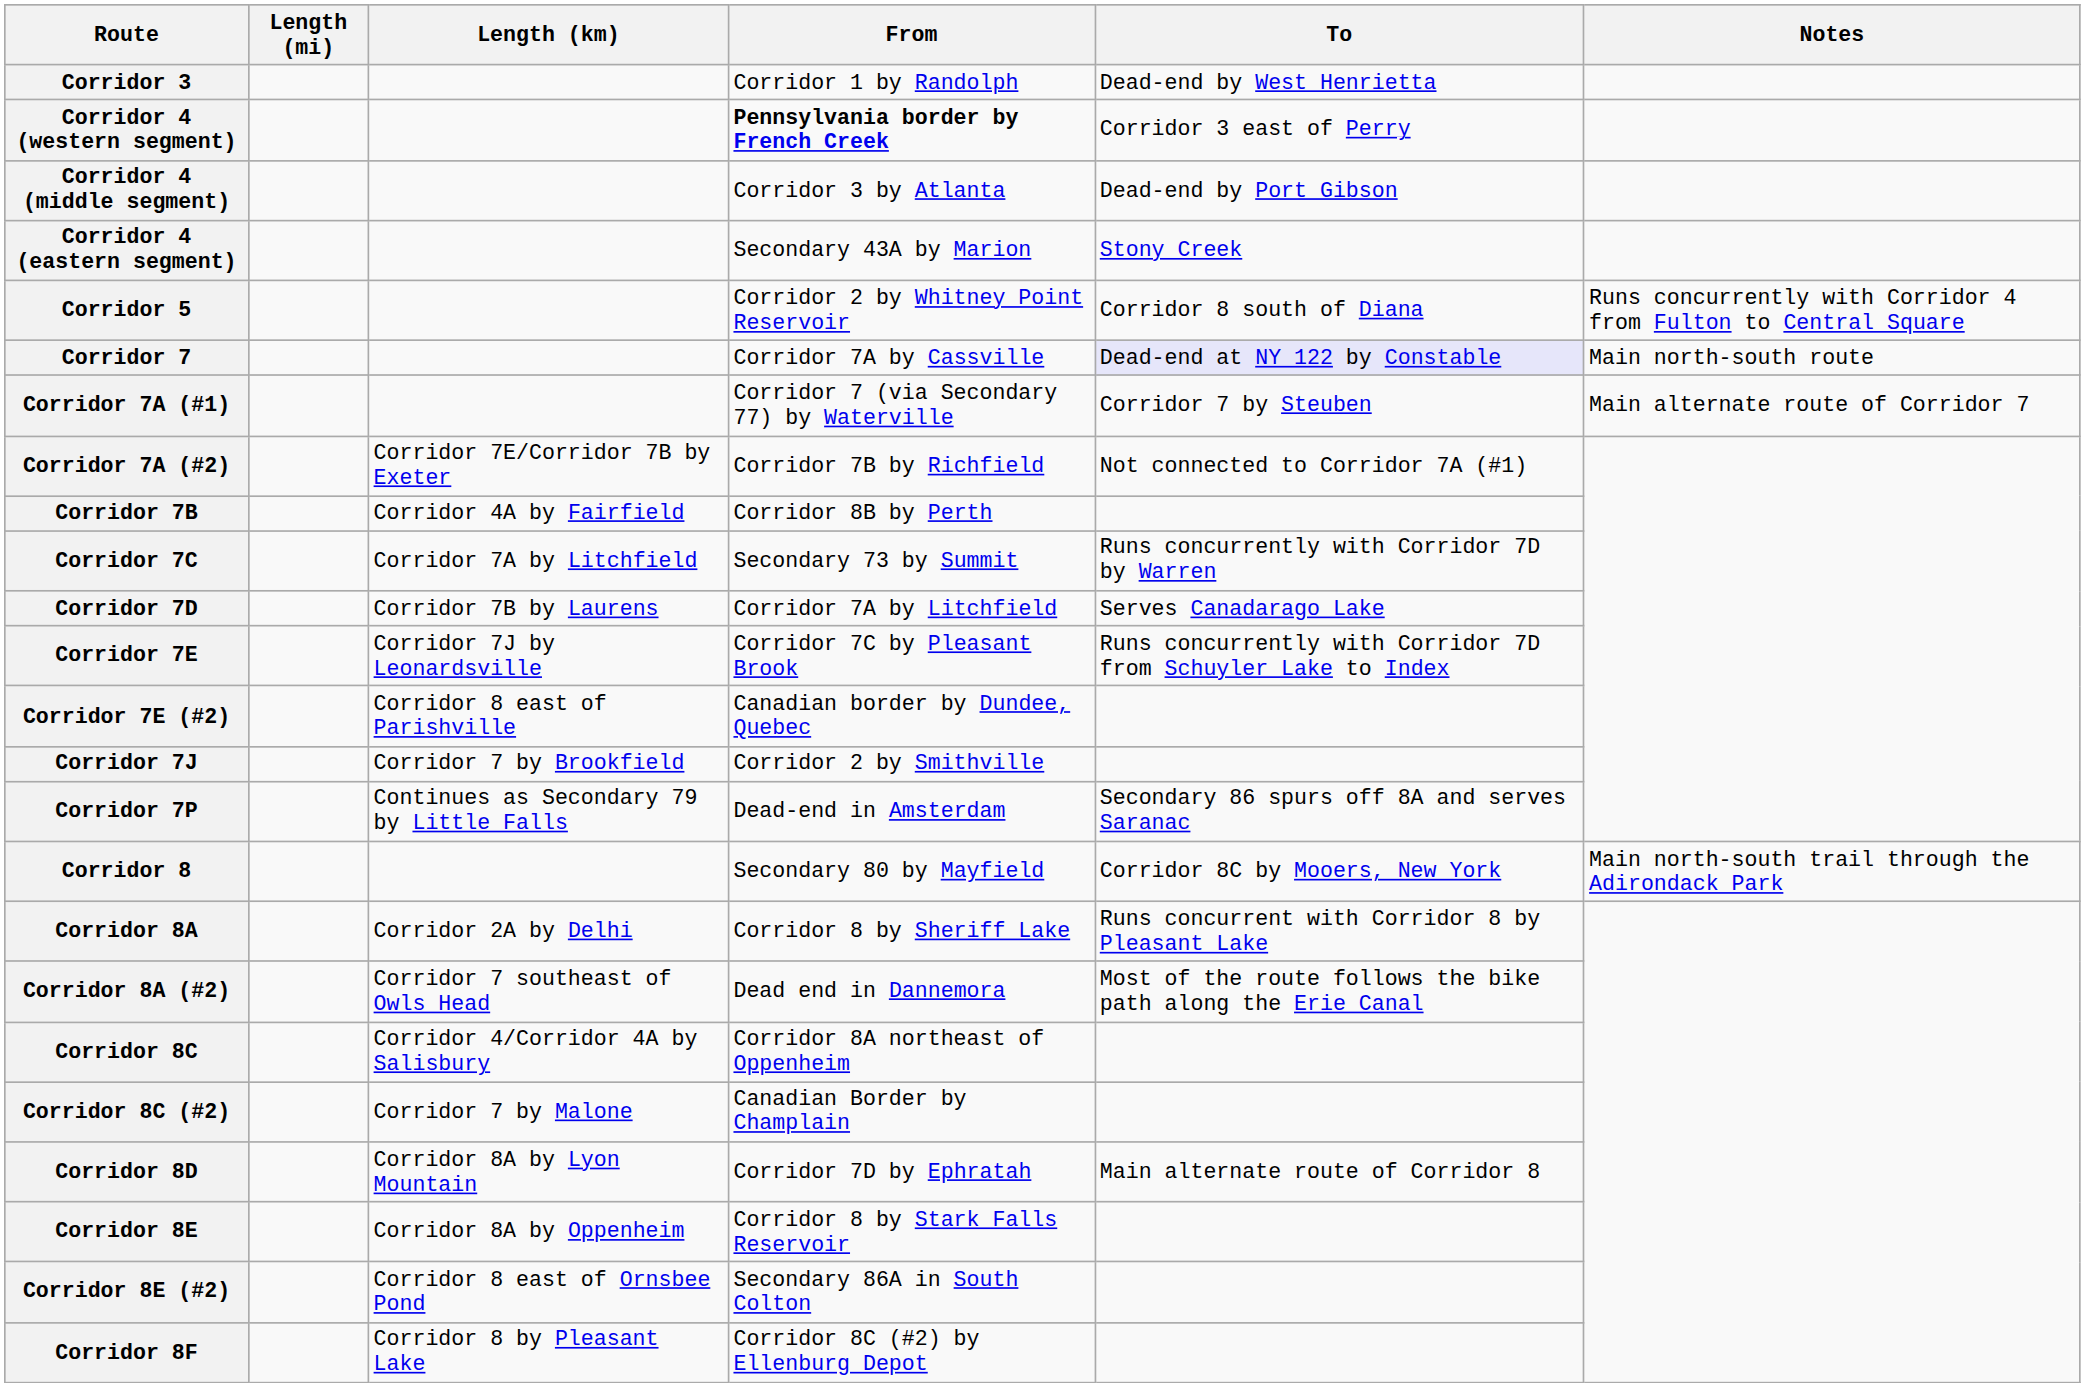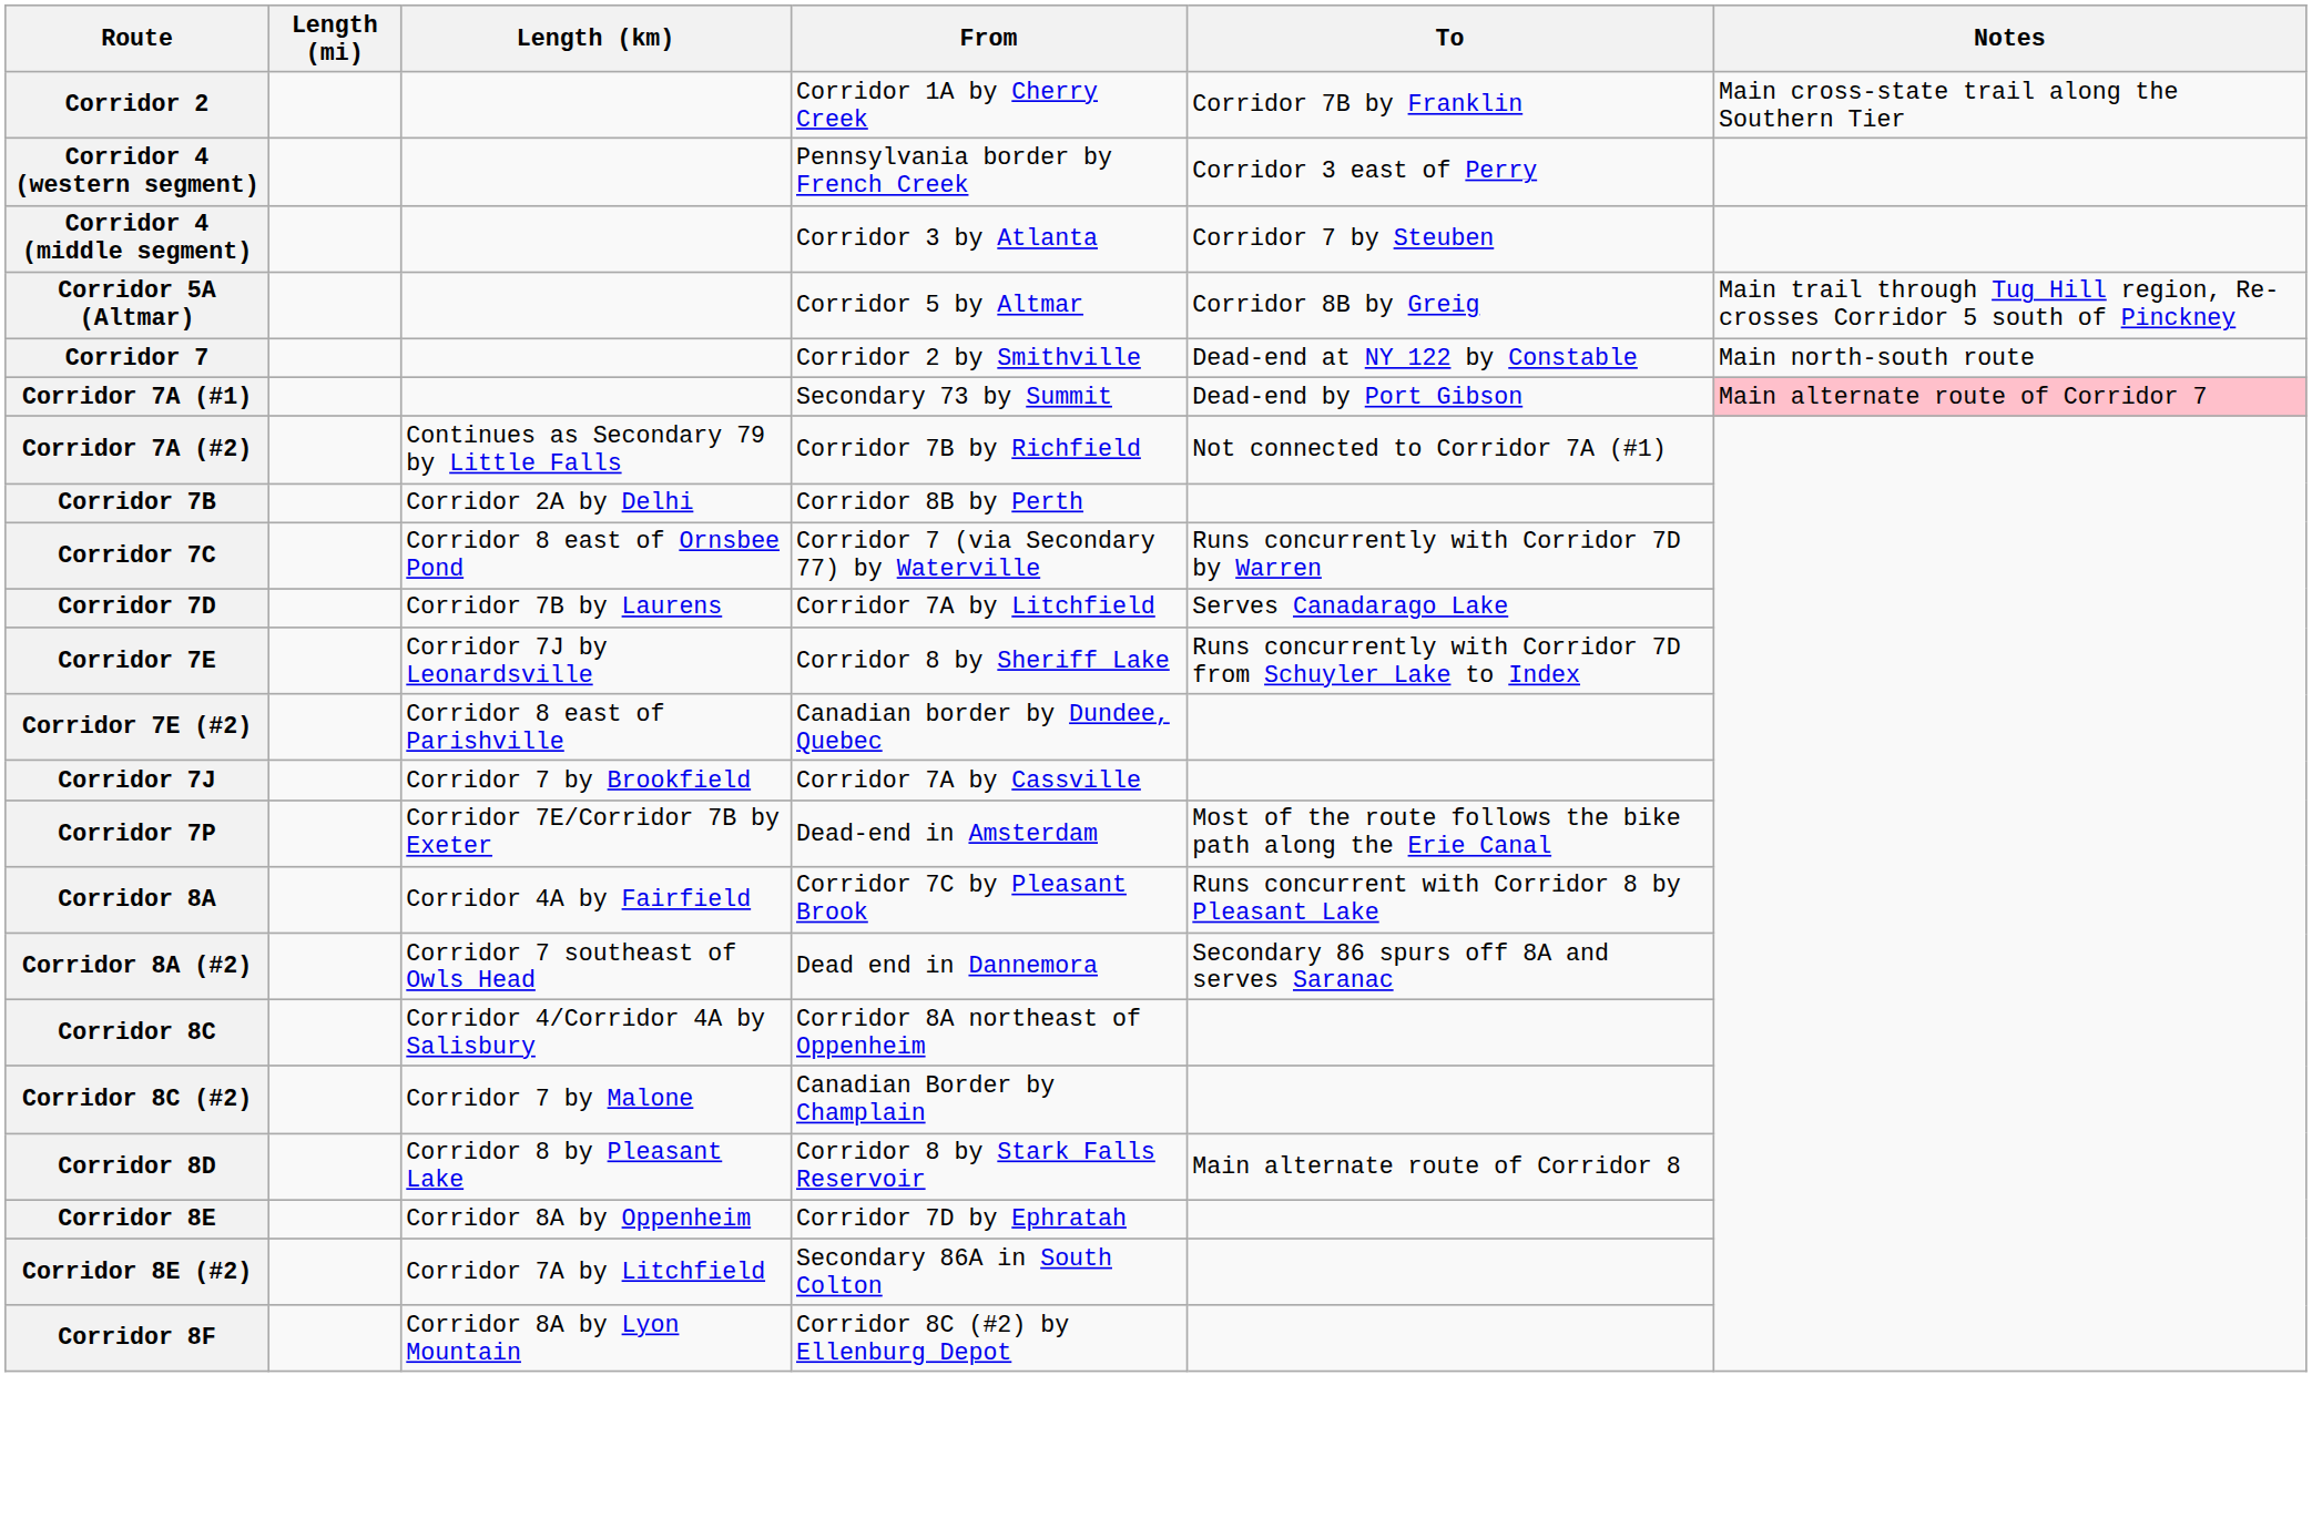+ row: Corridor 2 | Corridor 1A by Cherry Creek | Corridor 7B by Franklin | Main cross-state trail along the Southern Tier
- row: Corridor 3 | Corridor 1 by Randolph | Dead-end by West Henrietta
Corridor 4 (western segment) | From: bold -> normal
Corridor 4 (middle segment) | To: Dead-end by Port Gibson -> Corridor 7 by Steuben
- row: Corridor 4 (eastern segment) | Secondary 43A by Marion | Stony Creek
- row: Corridor 5 | Corridor 2 by Whitney Point Reservoir | Corridor 8 south of Diana | Runs concurrently with Corridor 4 from Fulton to Central Square
+ row: Corridor 5A (Altmar) | Corridor 5 by Altmar | Corridor 8B by Greig | Main trail through Tug Hill region, Re-crosses Corridor 5 south of Pinckney
Corridor 7 | From: Corridor 7A by Cassville -> Corridor 2 by Smithville
Corridor 7 | To: lavender background -> no background
Corridor 7A (#1) | From: Corridor 7 (via Secondary 77) by Waterville -> Secondary 73 by Summit
Corridor 7A (#1) | To: Corridor 7 by Steuben -> Dead-end by Port Gibson
Corridor 7A (#1) | Notes: no background -> pink background
Corridor 7A (#2) | Length (km): Corridor 7E/Corridor 7B by Exeter -> Continues as Secondary 79 by Little Falls
Corridor 7B | Length (km): Corridor 4A by Fairfield -> Corridor 2A by Delhi
Corridor 7C | Length (km): Corridor 7A by Litchfield -> Corridor 8 east of Ornsbee Pond
Corridor 7C | From: Secondary 73 by Summit -> Corridor 7 (via Secondary 77) by Waterville
Corridor 7E | From: Corridor 7C by Pleasant Brook -> Corridor 8 by Sheriff Lake
Corridor 7J | From: Corridor 2 by Smithville -> Corridor 7A by Cassville
Corridor 7P | Length (km): Continues as Secondary 79 by Little Falls -> Corridor 7E/Corridor 7B by Exeter
Corridor 7P | To: Secondary 86 spurs off 8A and serves Saranac -> Most of the route follows the bike path along the Erie Canal
- row: Corridor 8 | Secondary 80 by Mayfield | Corridor 8C by Mooers, New York | Main north-south trail through the Adirondack Park
Corridor 8A | Length (km): Corridor 2A by Delhi -> Corridor 4A by Fairfield
Corridor 8A | From: Corridor 8 by Sheriff Lake -> Corridor 7C by Pleasant Brook
Corridor 8A (#2) | To: Most of the route follows the bike path along the Erie Canal -> Secondary 86 spurs off 8A and serves Saranac
Corridor 8D | Length (km): Corridor 8A by Lyon Mountain -> Corridor 8 by Pleasant Lake
Corridor 8D | From: Corridor 7D by Ephratah -> Corridor 8 by Stark Falls Reservoir
Corridor 8E | From: Corridor 8 by Stark Falls Reservoir -> Corridor 7D by Ephratah
Corridor 8E (#2) | Length (km): Corridor 8 east of Ornsbee Pond -> Corridor 7A by Litchfield
Corridor 8F | Length (km): Corridor 8 by Pleasant Lake -> Corridor 8A by Lyon Mountain
